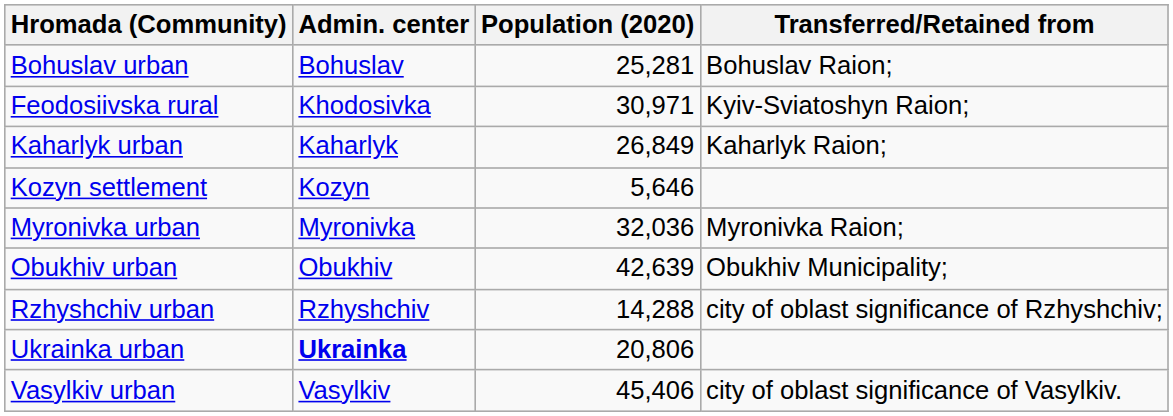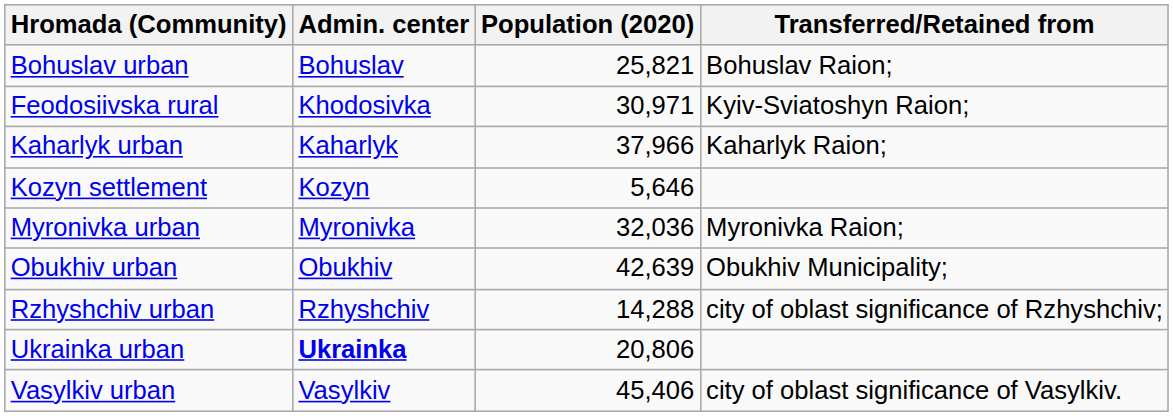Bohuslav urban | Population (2020): 25,281 -> 25,821
Kaharlyk urban | Population (2020): 26,849 -> 37,966
